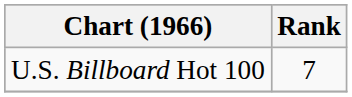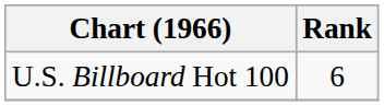U.S. Billboard Hot 100 | Rank: 7 -> 6
